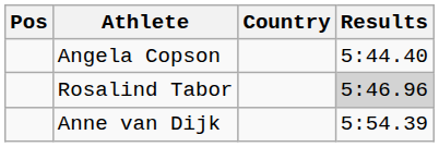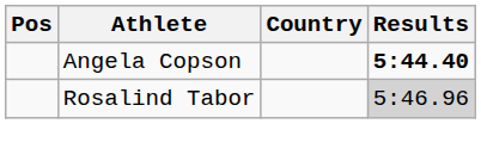Angela Copson | Results: normal -> bold
- row: Anne van Dijk | 5:54.39
